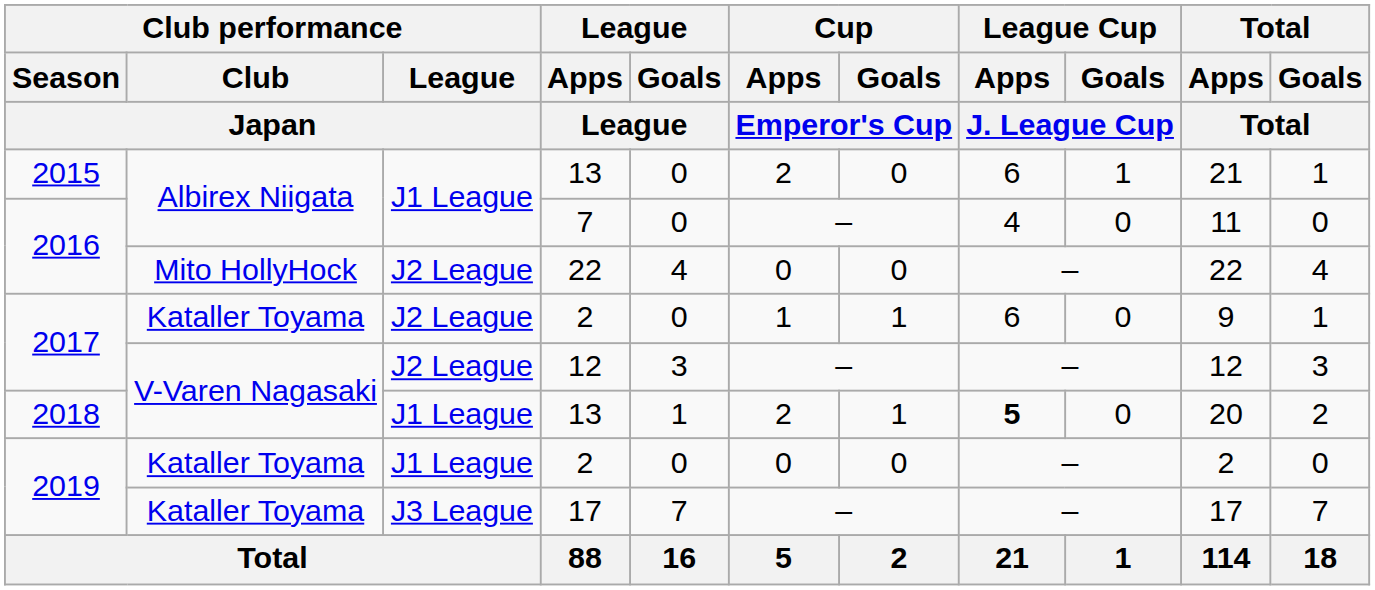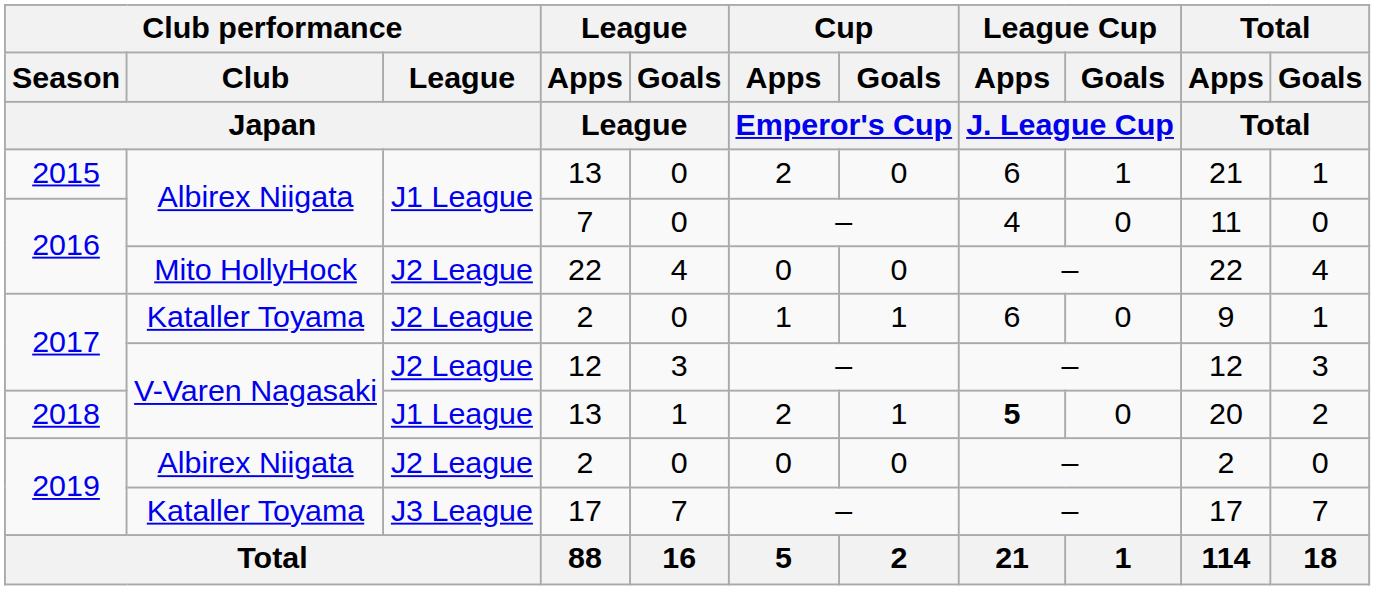2019 / 2 | Club performance / Club / Japan: Kataller Toyama -> Albirex Niigata
2019 / 2 | Club performance / League / Japan: J1 League -> J2 League
